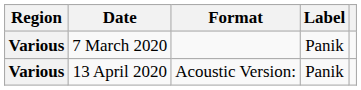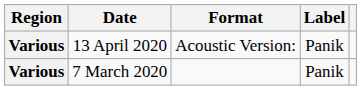rows swapped: 7 March 2020 <-> 13 April 2020
